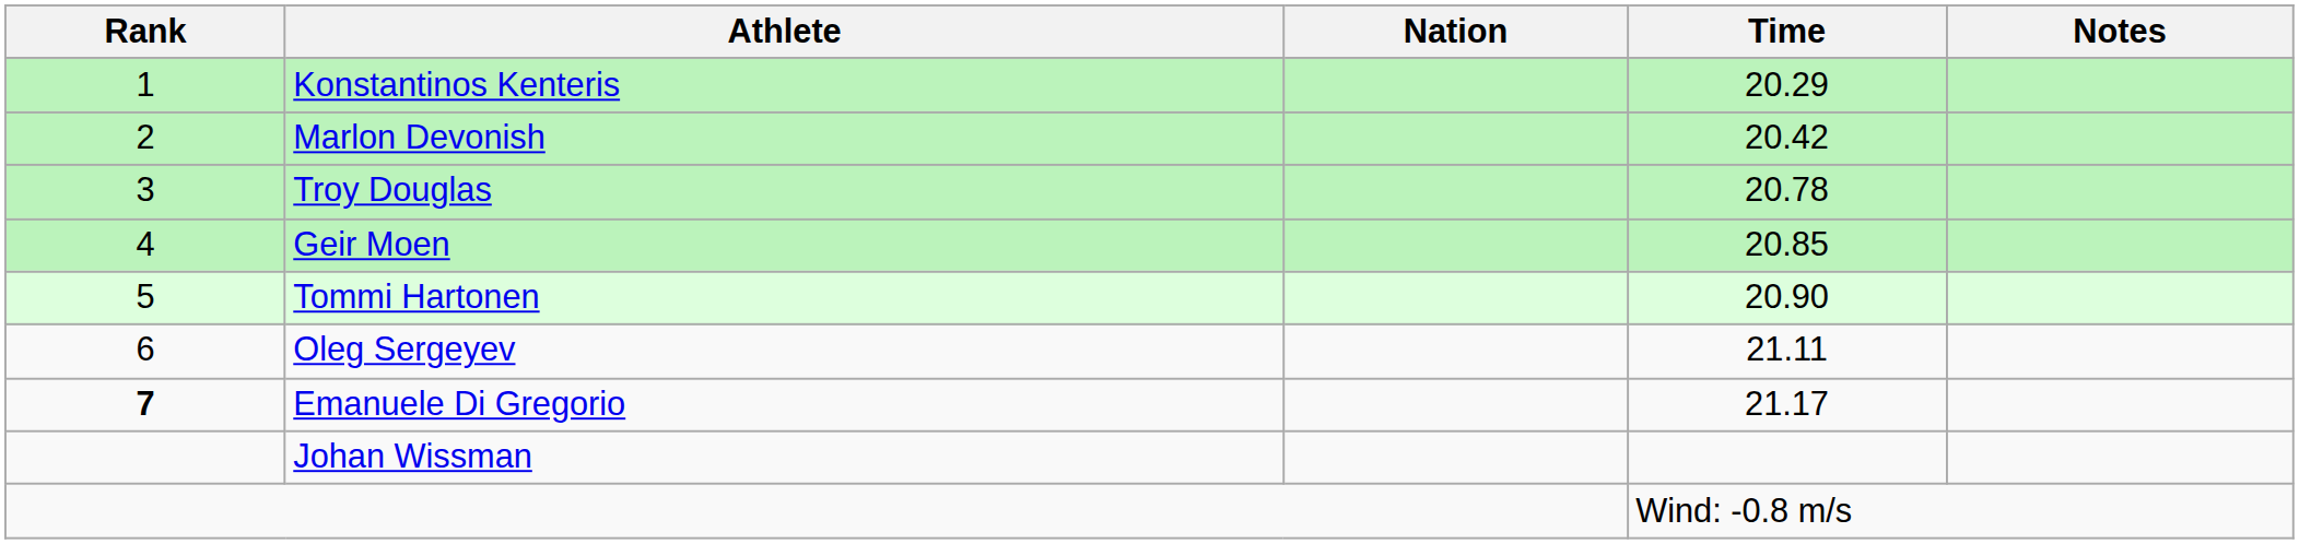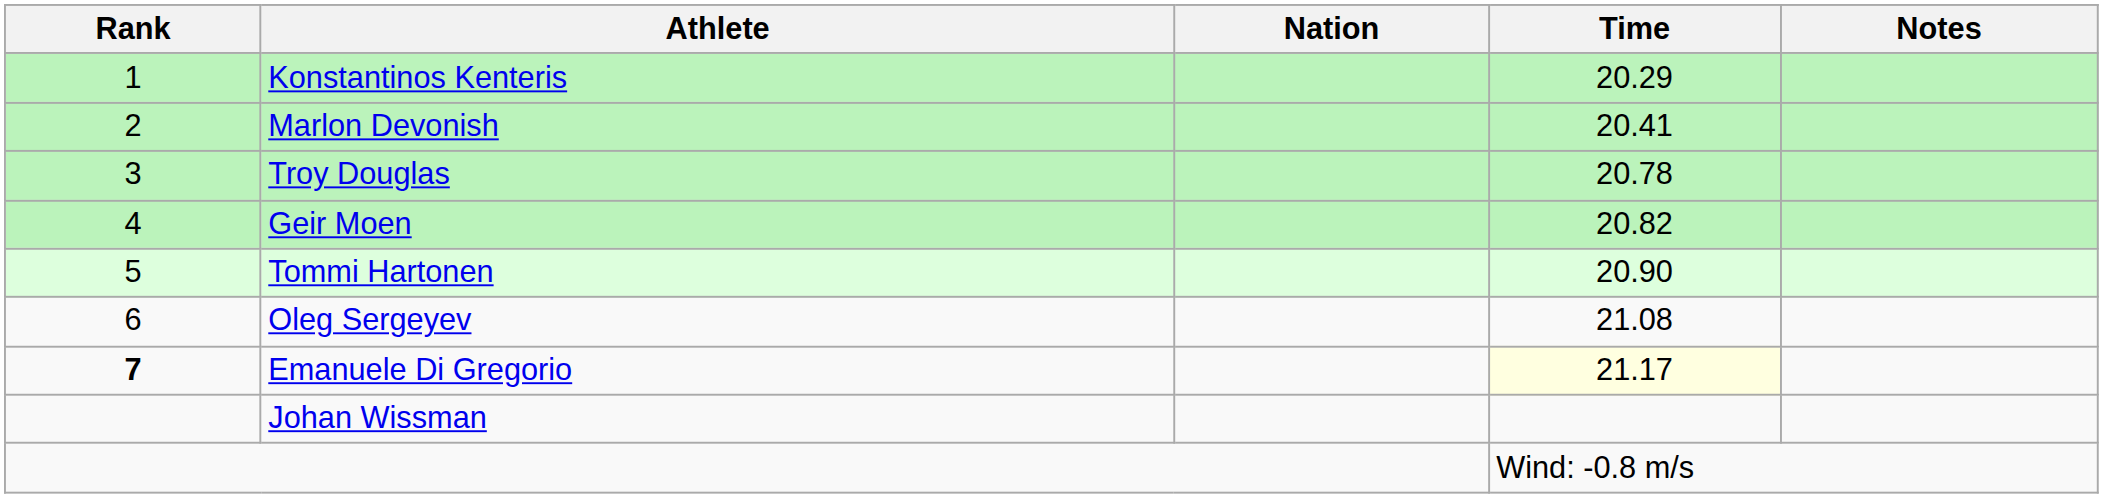Marlon Devonish | Time: 20.42 -> 20.41
Geir Moen | Time: 20.85 -> 20.82
Oleg Sergeyev | Time: 21.11 -> 21.08
Emanuele Di Gregorio | Time: no background -> lightyellow background
